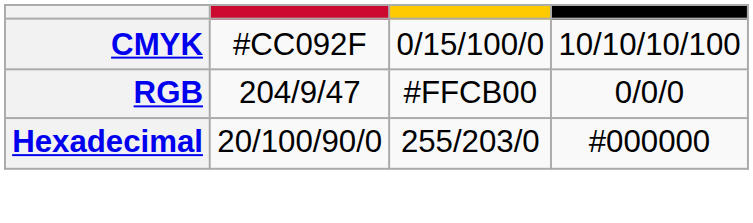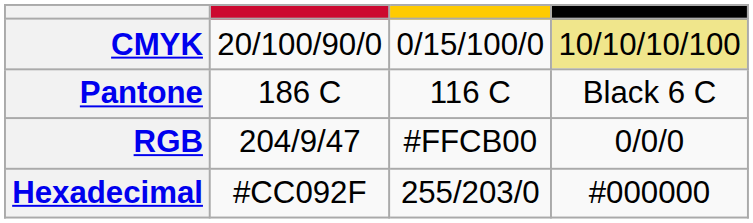CMYK | column 2: #CC092F -> 20/100/90/0
CMYK | column 4: no background -> khaki background
+ row: Pantone | 186 C | 116 C | Black 6 C
Hexadecimal | column 2: 20/100/90/0 -> #CC092F
